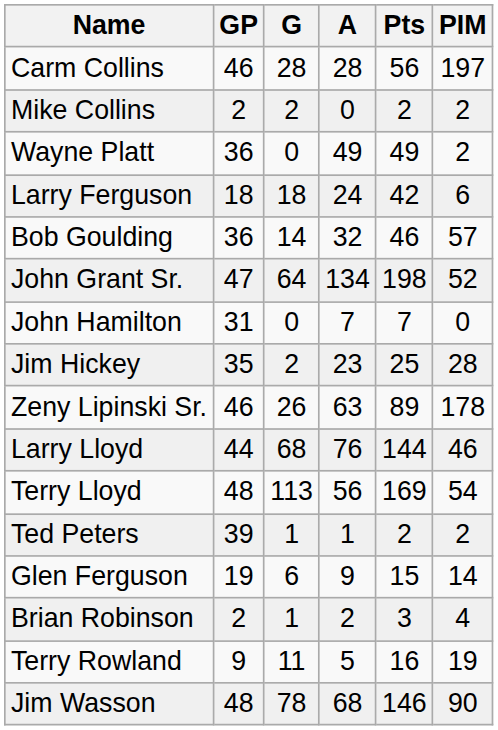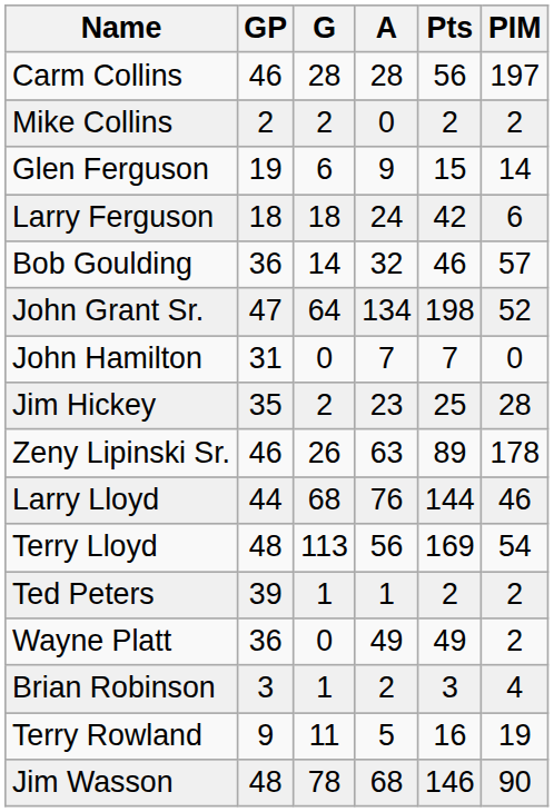rows swapped: Glen Ferguson <-> Wayne Platt
Brian Robinson | GP: 2 -> 3
